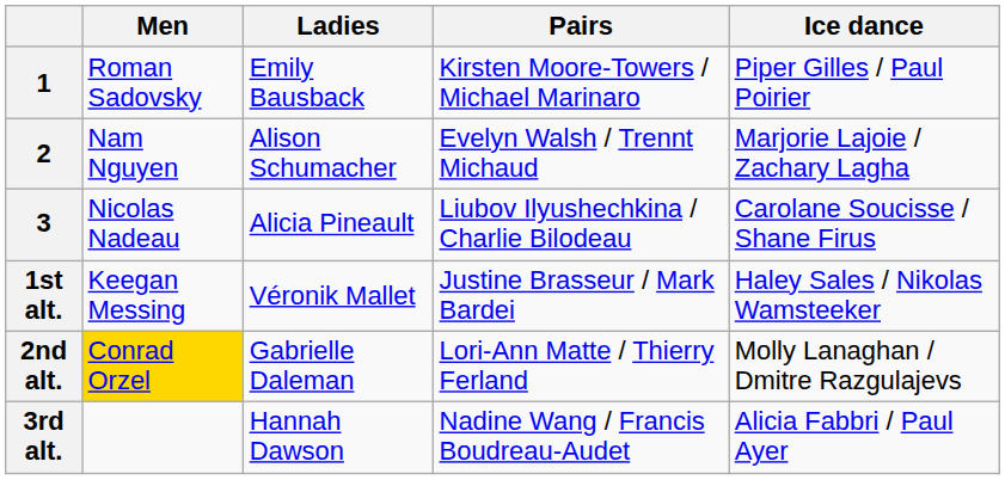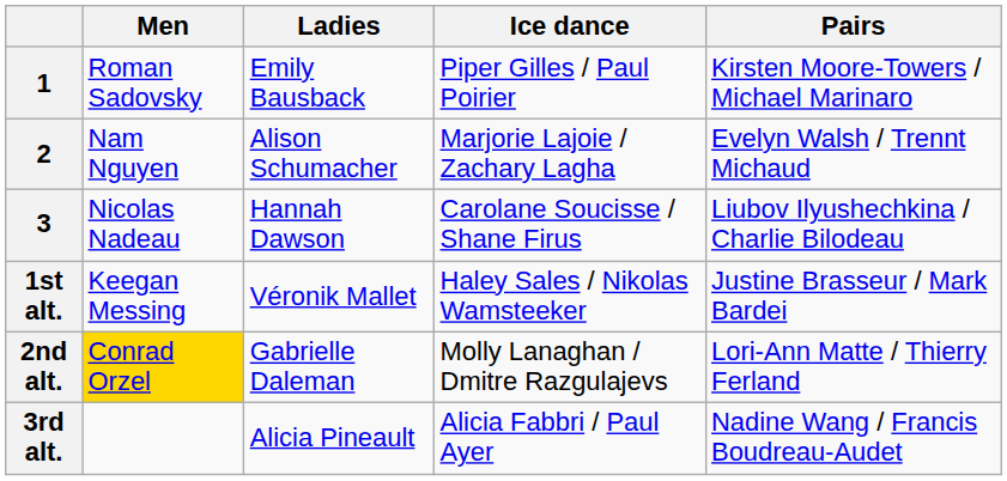columns swapped: Pairs <-> Ice dance
3 | Ladies: Alicia Pineault -> Hannah Dawson
3rd alt. | Ladies: Hannah Dawson -> Alicia Pineault
